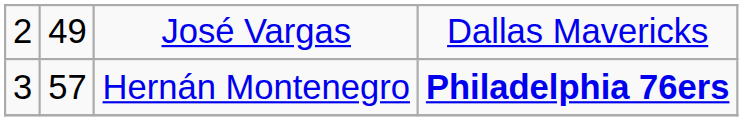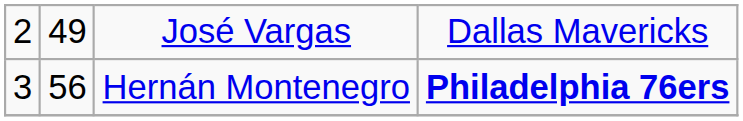Hernán Montenegro | column 2: 57 -> 56
